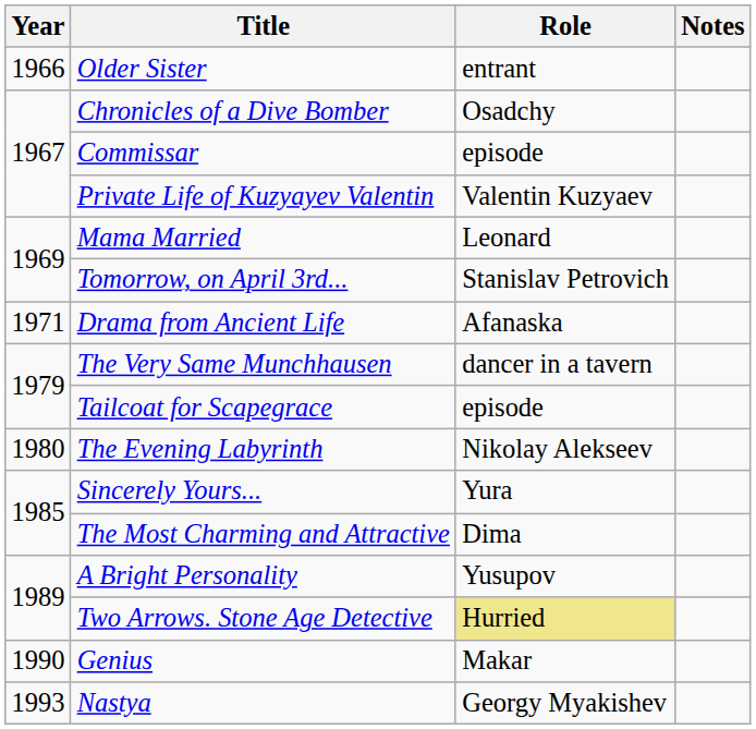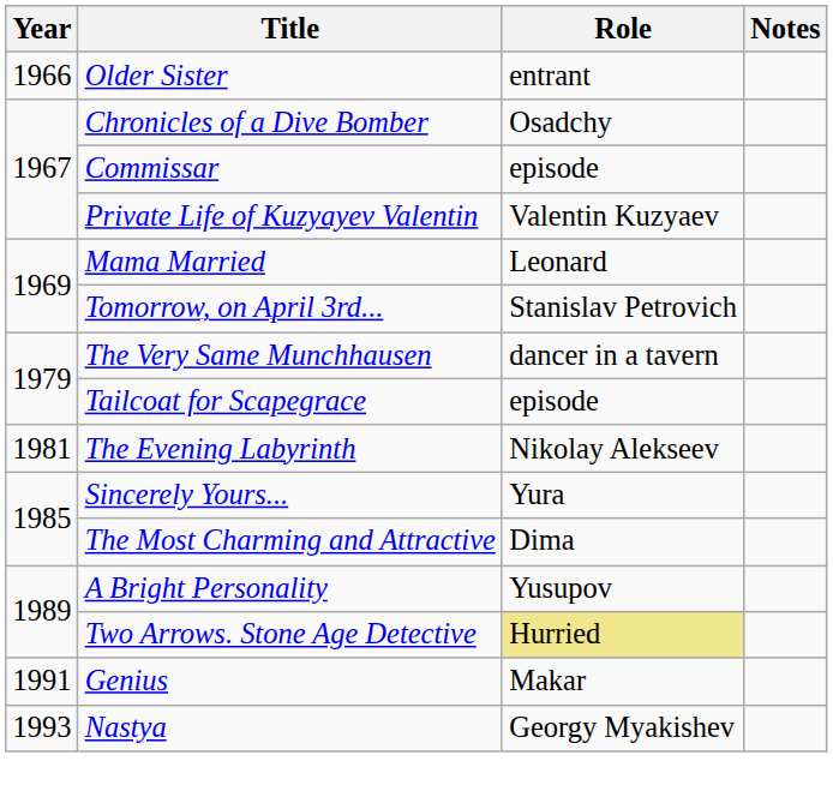- row: 1971 | Drama from Ancient Life | Afanaska
The Evening Labyrinth | Year: 1980 -> 1981
Genius | Year: 1990 -> 1991
